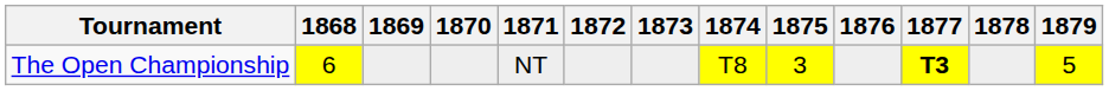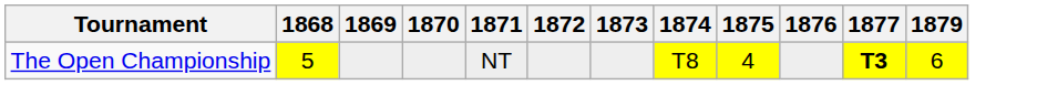- column: 1878
The Open Championship | 1868: 6 -> 5
The Open Championship | 1875: 3 -> 4
The Open Championship | 1879: 5 -> 6
